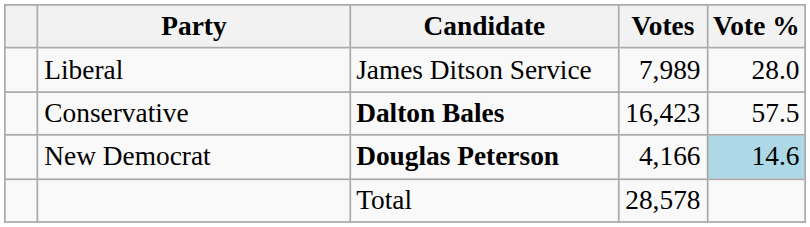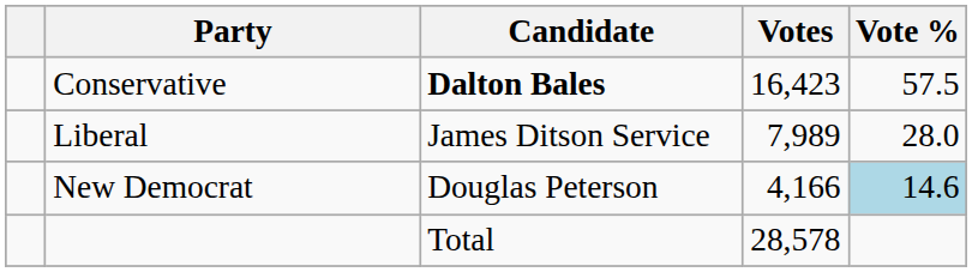rows swapped: Conservative <-> Liberal
New Democrat | Candidate: bold -> normal
